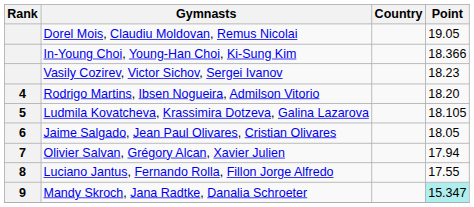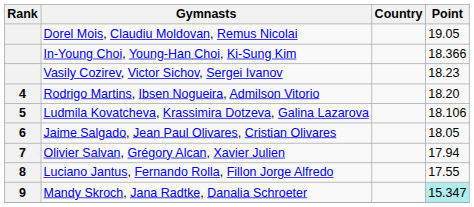Ludmila Kovatcheva, Krassimira Dotzeva, Galina Lazarova | Point: 18.105 -> 18.106
